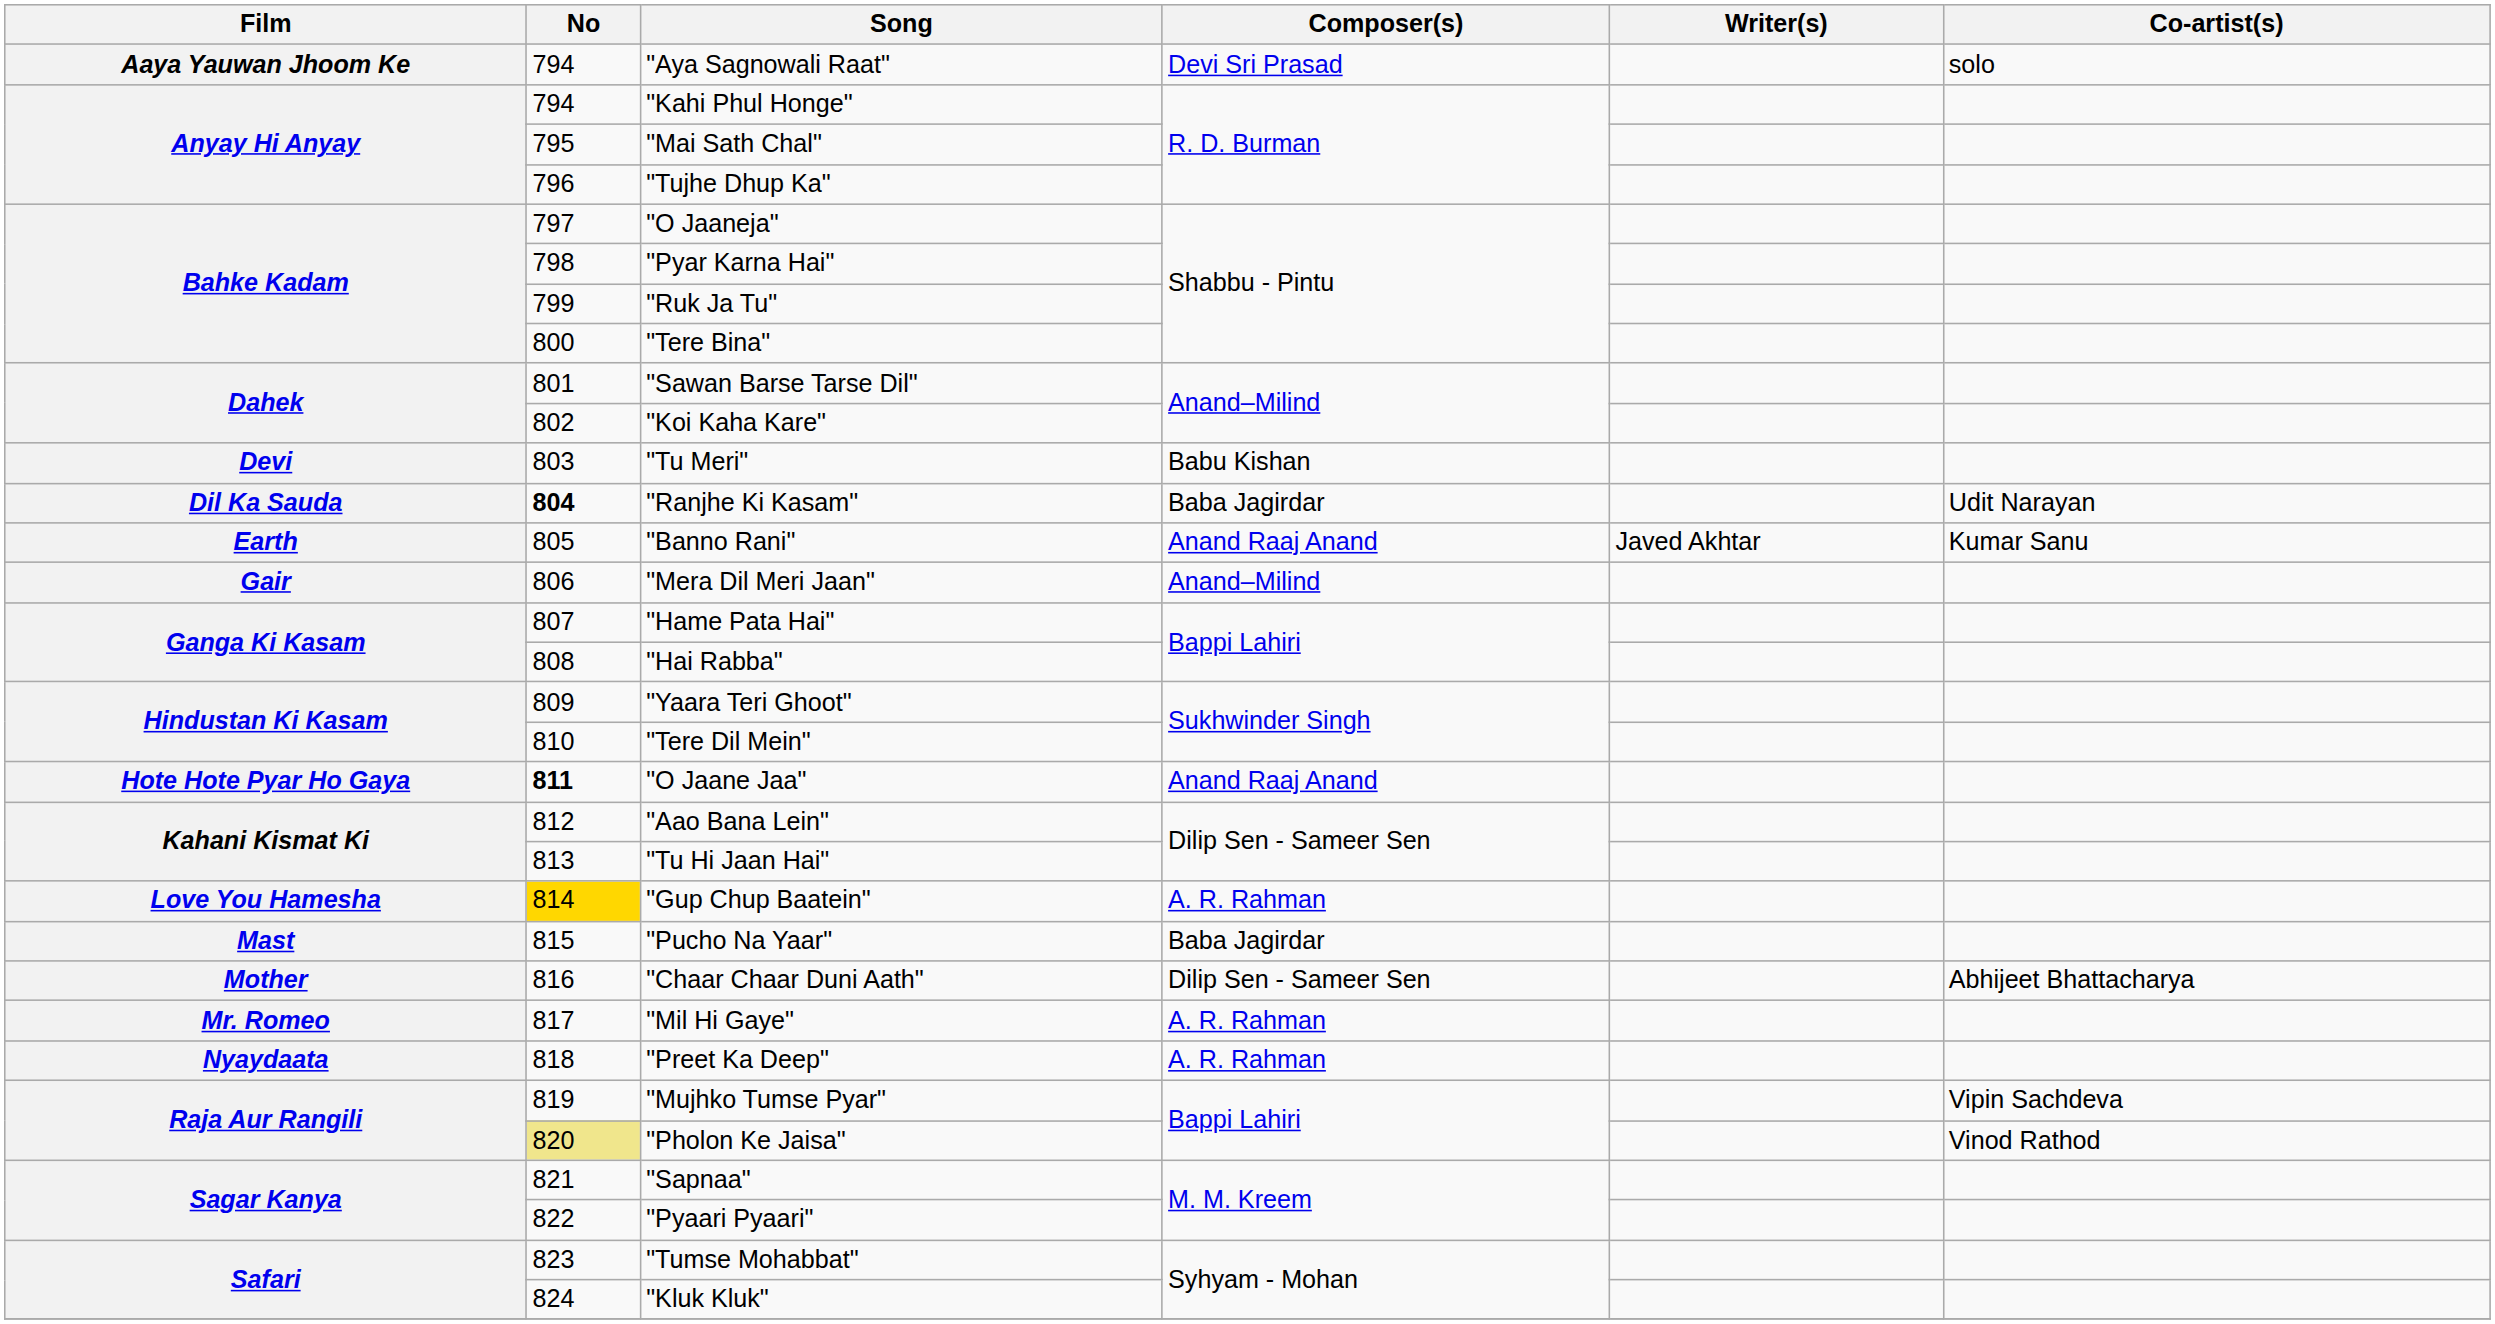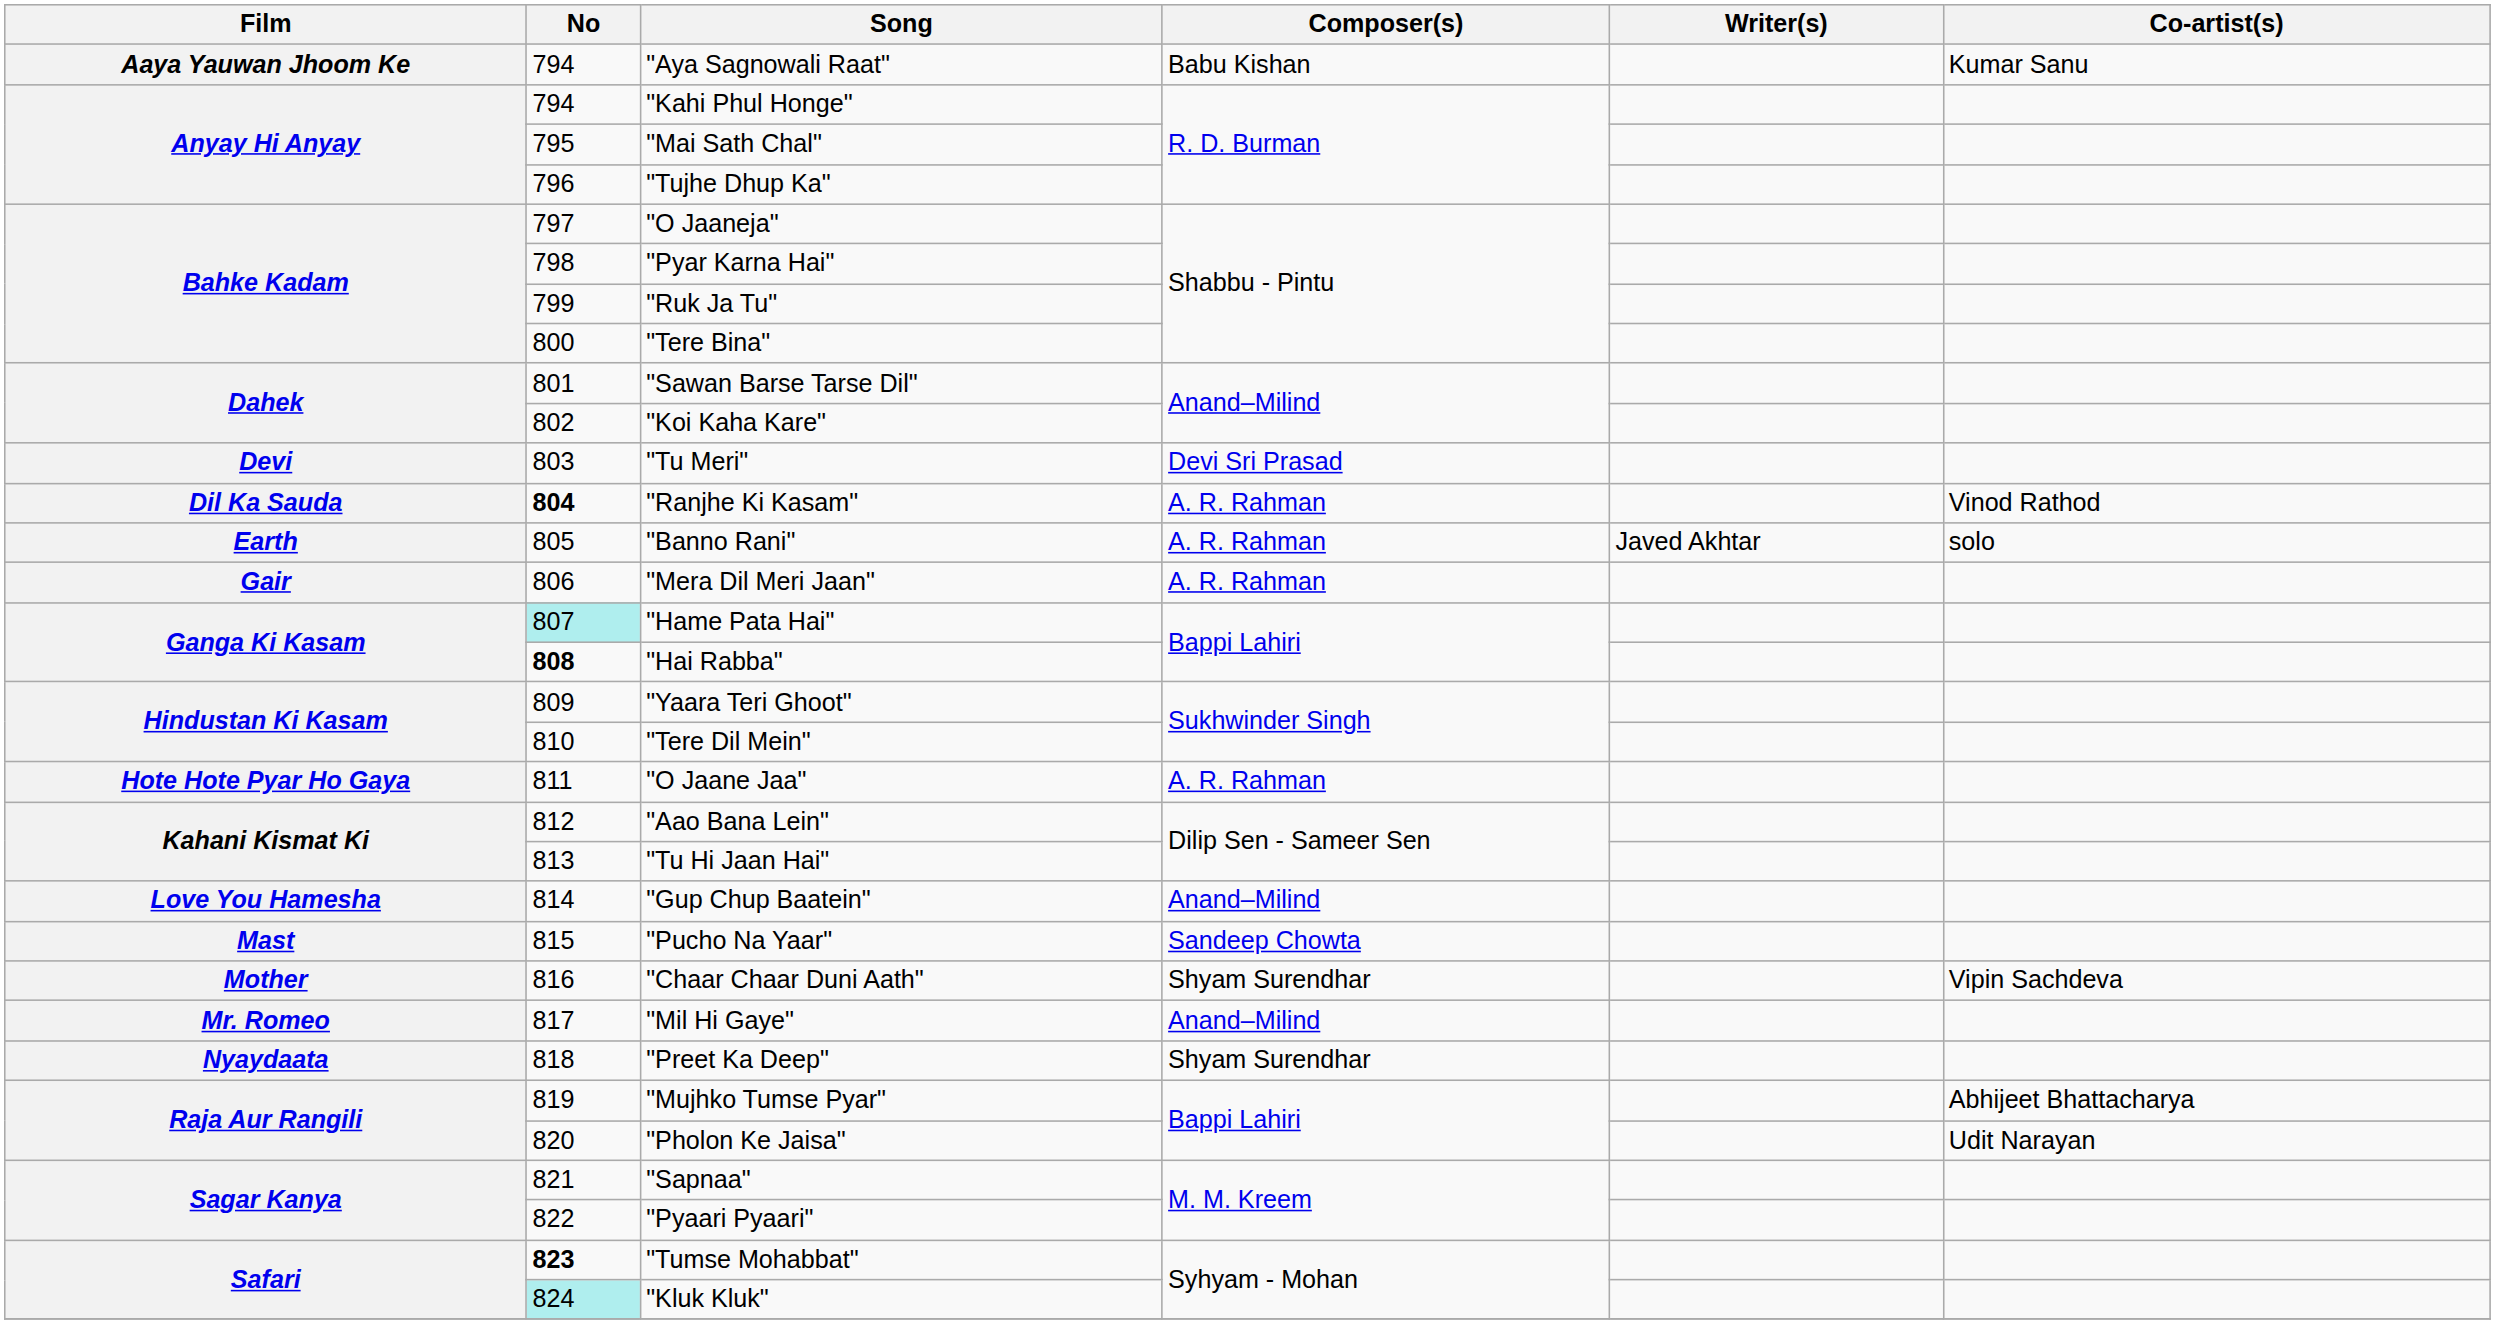"Aya Sagnowali Raat" | Composer(s): Devi Sri Prasad -> Babu Kishan
"Aya Sagnowali Raat" | Co-artist(s): solo -> Kumar Sanu
"Tu Meri" | Composer(s): Babu Kishan -> Devi Sri Prasad
"Ranjhe Ki Kasam" | Composer(s): Baba Jagirdar -> A. R. Rahman
"Ranjhe Ki Kasam" | Co-artist(s): Udit Narayan -> Vinod Rathod
"Banno Rani" | Composer(s): Anand Raaj Anand -> A. R. Rahman
"Banno Rani" | Co-artist(s): Kumar Sanu -> solo
"Mera Dil Meri Jaan" | Composer(s): Anand–Milind -> A. R. Rahman
"Hame Pata Hai" | No: no background -> paleturquoise background
"Hai Rabba" | No: normal -> bold
"O Jaane Jaa" | No: bold -> normal
"O Jaane Jaa" | Composer(s): Anand Raaj Anand -> A. R. Rahman
"Gup Chup Baatein" | No: gold background -> no background
"Gup Chup Baatein" | Composer(s): A. R. Rahman -> Anand–Milind
"Pucho Na Yaar" | Composer(s): Baba Jagirdar -> Sandeep Chowta
"Chaar Chaar Duni Aath" | Composer(s): Dilip Sen - Sameer Sen -> Shyam Surendhar
"Chaar Chaar Duni Aath" | Co-artist(s): Abhijeet Bhattacharya -> Vipin Sachdeva
"Mil Hi Gaye" | Composer(s): A. R. Rahman -> Anand–Milind
"Preet Ka Deep" | Composer(s): A. R. Rahman -> Shyam Surendhar
"Mujhko Tumse Pyar" | Co-artist(s): Vipin Sachdeva -> Abhijeet Bhattacharya
"Pholon Ke Jaisa" | No: khaki background -> no background
"Pholon Ke Jaisa" | Co-artist(s): Vinod Rathod -> Udit Narayan
"Tumse Mohabbat" | No: normal -> bold
"Kluk Kluk" | No: no background -> paleturquoise background
